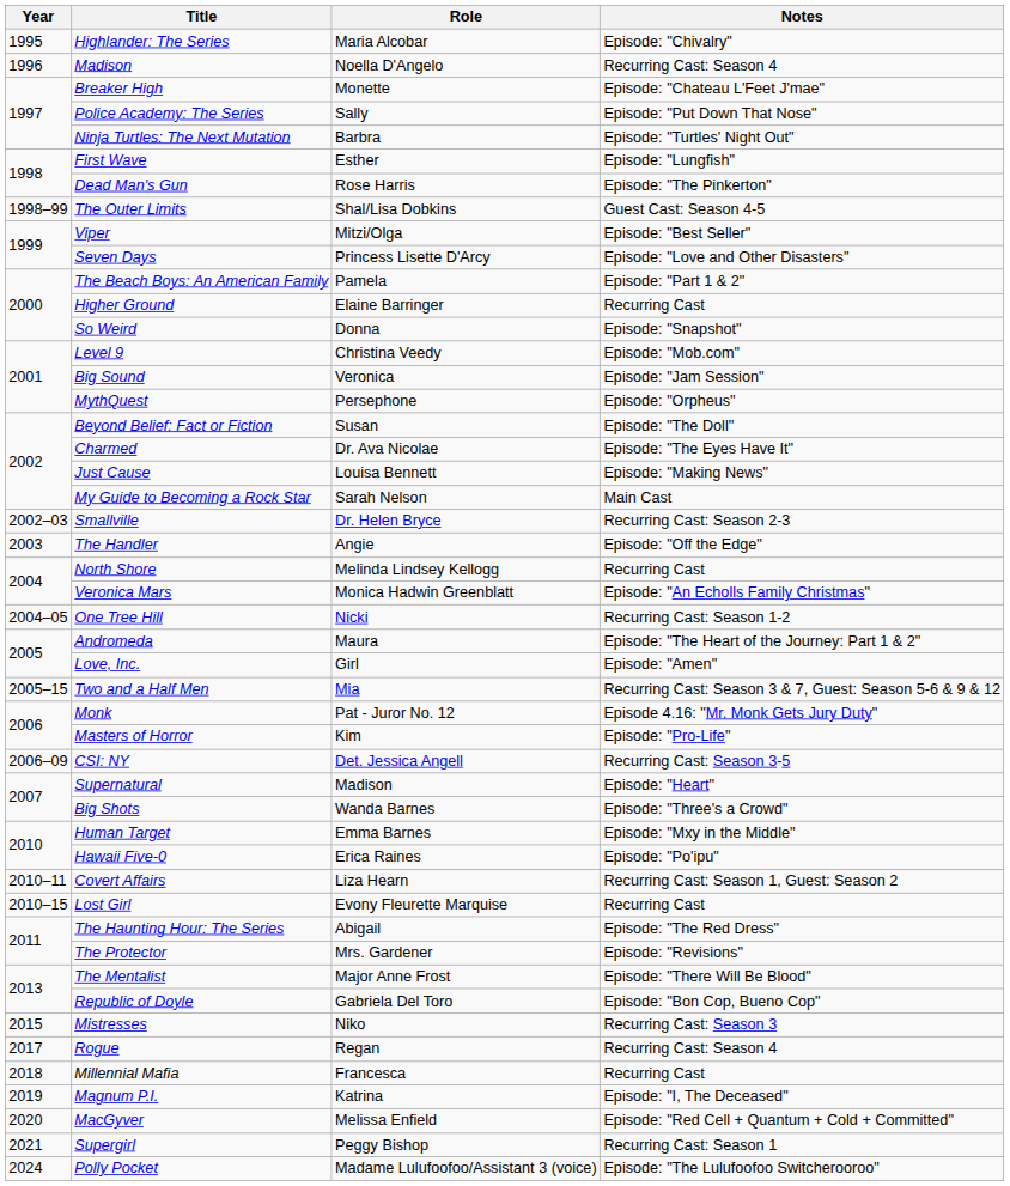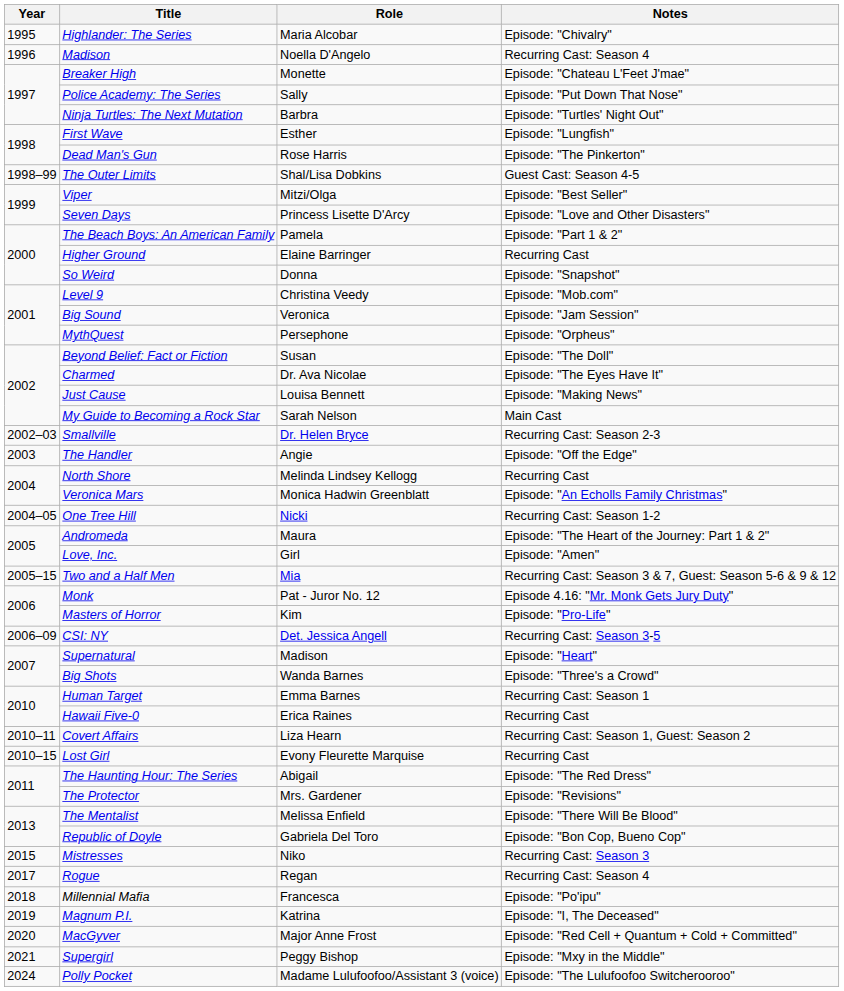Human Target | Notes: Episode: "Mxy in the Middle" -> Recurring Cast: Season 1
Hawaii Five-0 | Notes: Episode: "Po'ipu" -> Recurring Cast
The Mentalist | Role: Major Anne Frost -> Melissa Enfield
Millennial Mafia | Notes: Recurring Cast -> Episode: "Po'ipu"
MacGyver | Role: Melissa Enfield -> Major Anne Frost
Supergirl | Notes: Recurring Cast: Season 1 -> Episode: "Mxy in the Middle"
